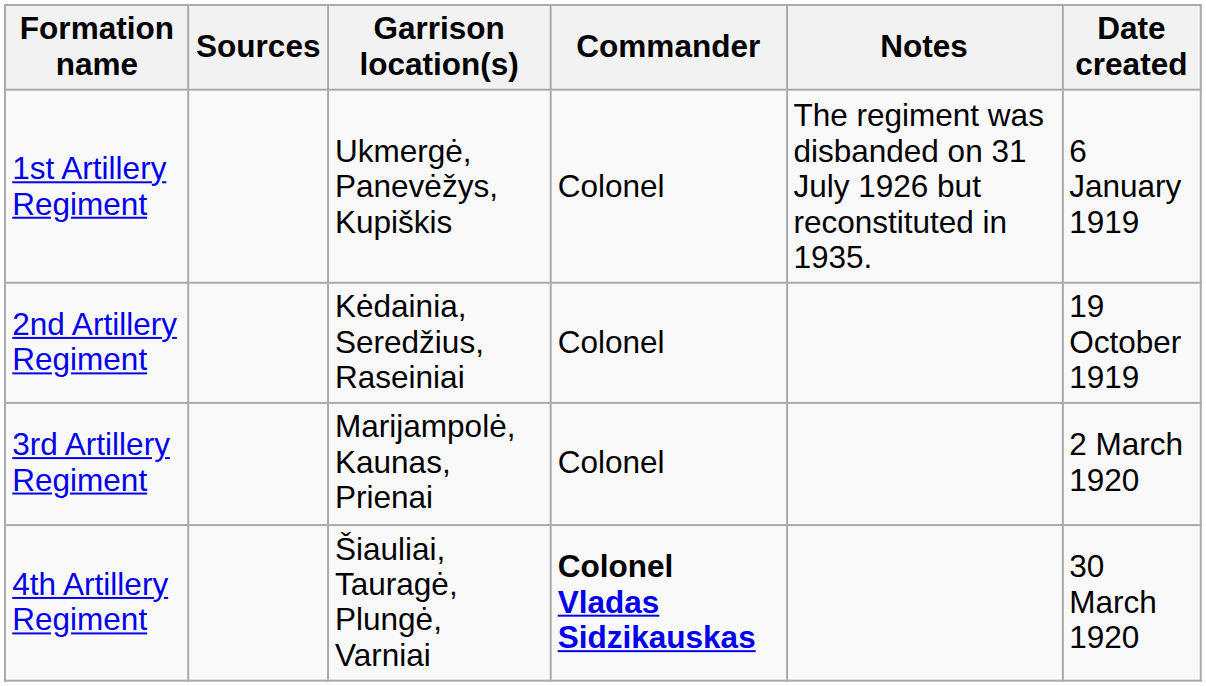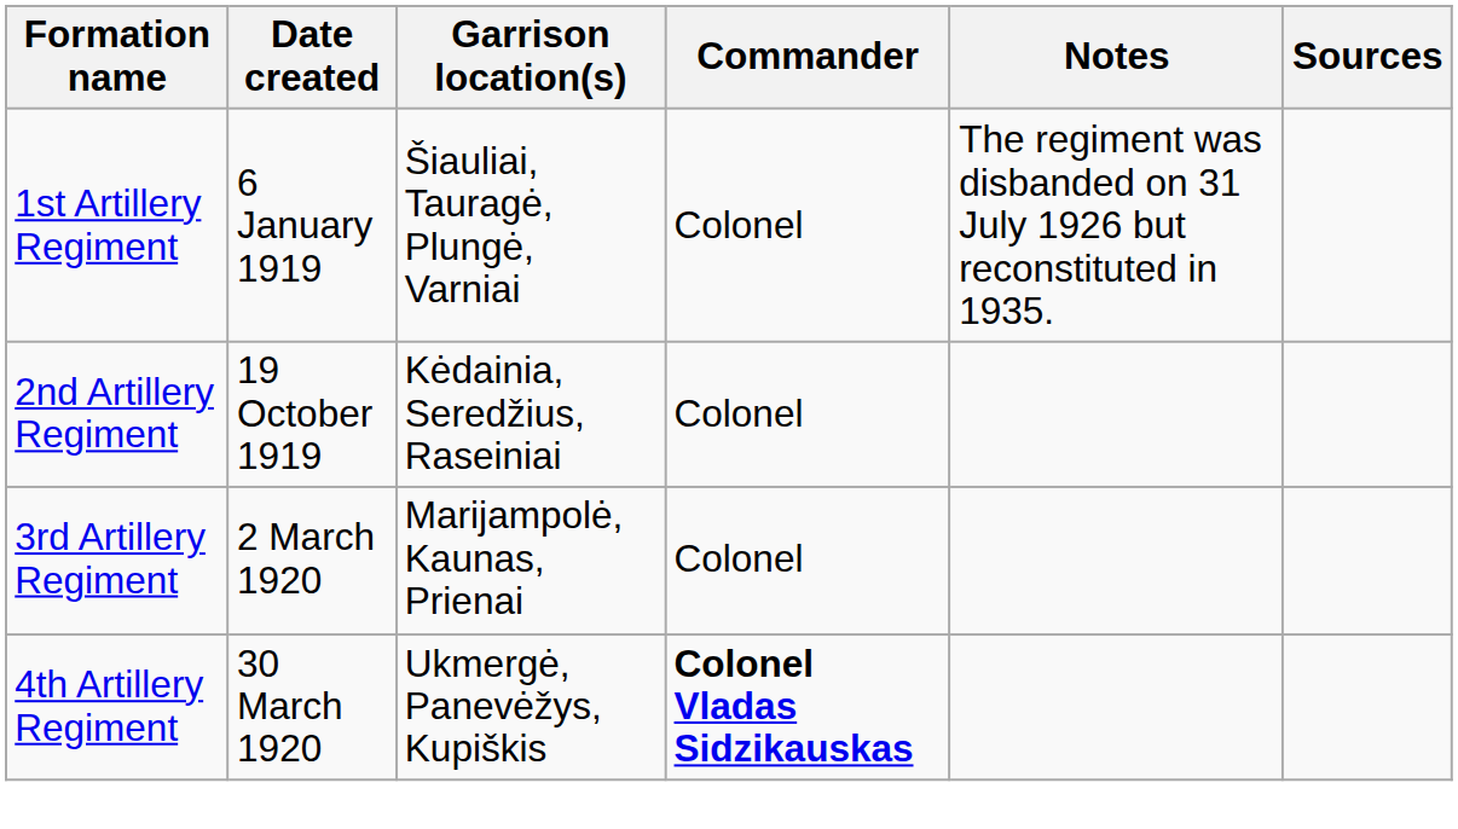columns swapped: Date created <-> Sources
1st Artillery Regiment | Garrison location(s): Ukmergė, Panevėžys, Kupiškis -> Šiauliai, Tauragė, Plungė, Varniai
4th Artillery Regiment | Garrison location(s): Šiauliai, Tauragė, Plungė, Varniai -> Ukmergė, Panevėžys, Kupiškis
